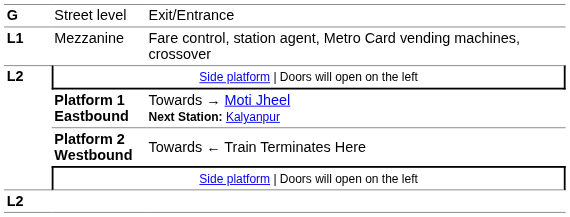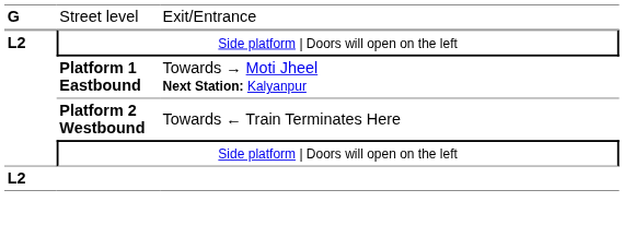- row: L1 | Mezzanine | Fare control, station agent, Metro Card vending machines, crossover
